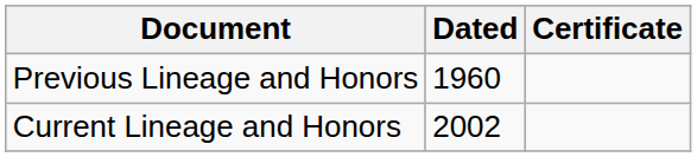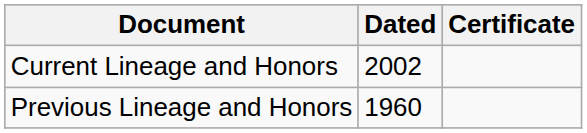rows swapped: Previous Lineage and Honors <-> Current Lineage and Honors
